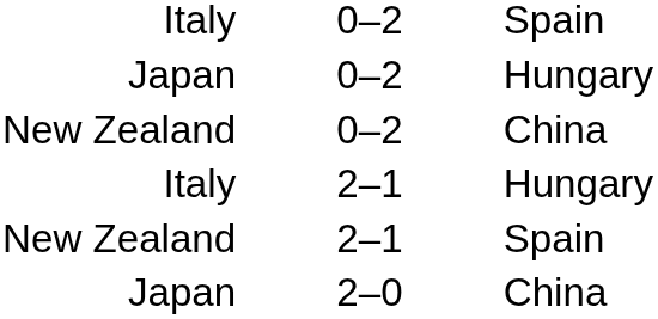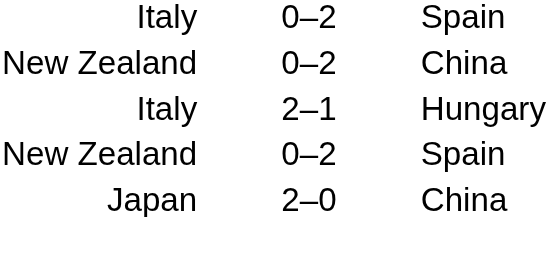- row: Japan | 0–2 | Hungary
New Zealand / Spain | column 2: 2–1 -> 0–2
